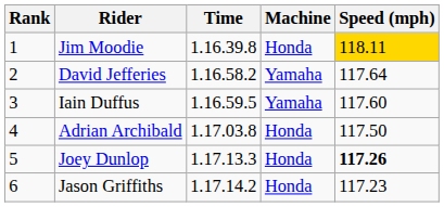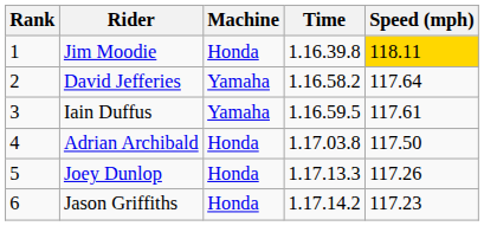columns swapped: Machine <-> Time
Iain Duffus | Speed (mph): 117.60 -> 117.61
Joey Dunlop | Speed (mph): bold -> normal
